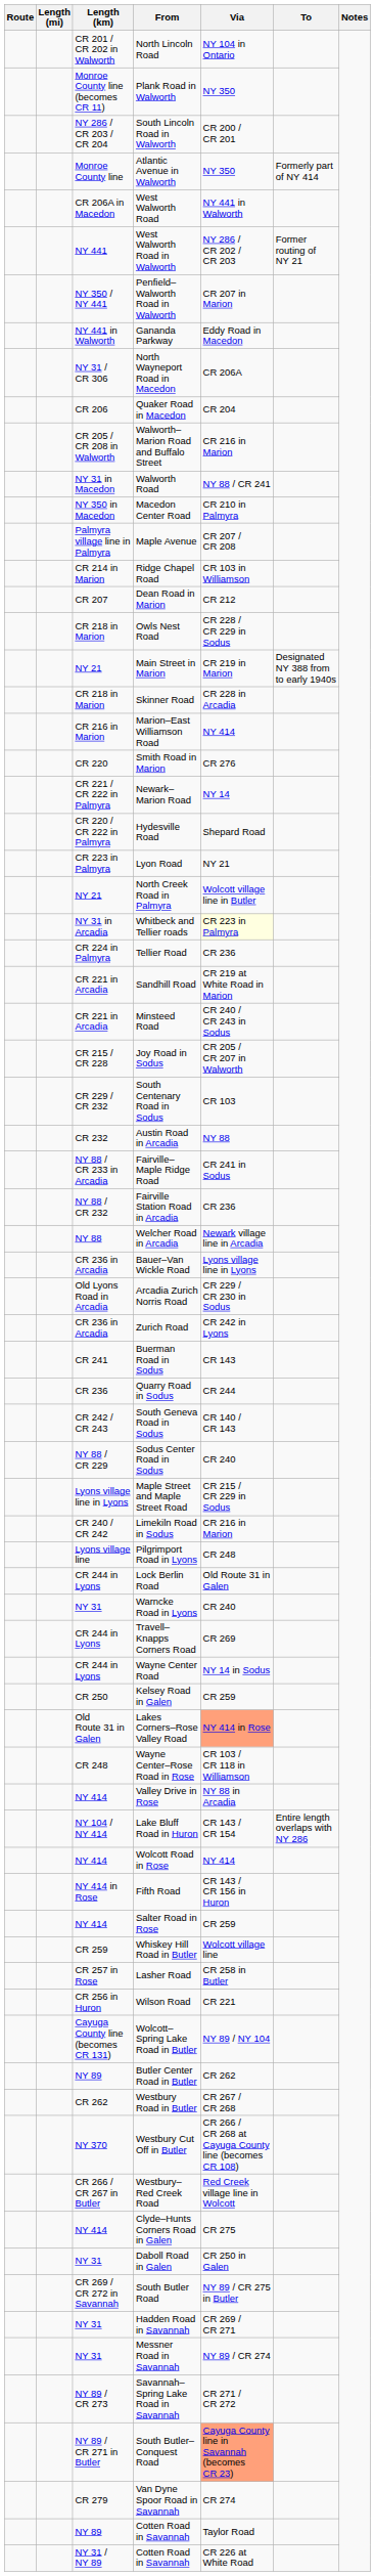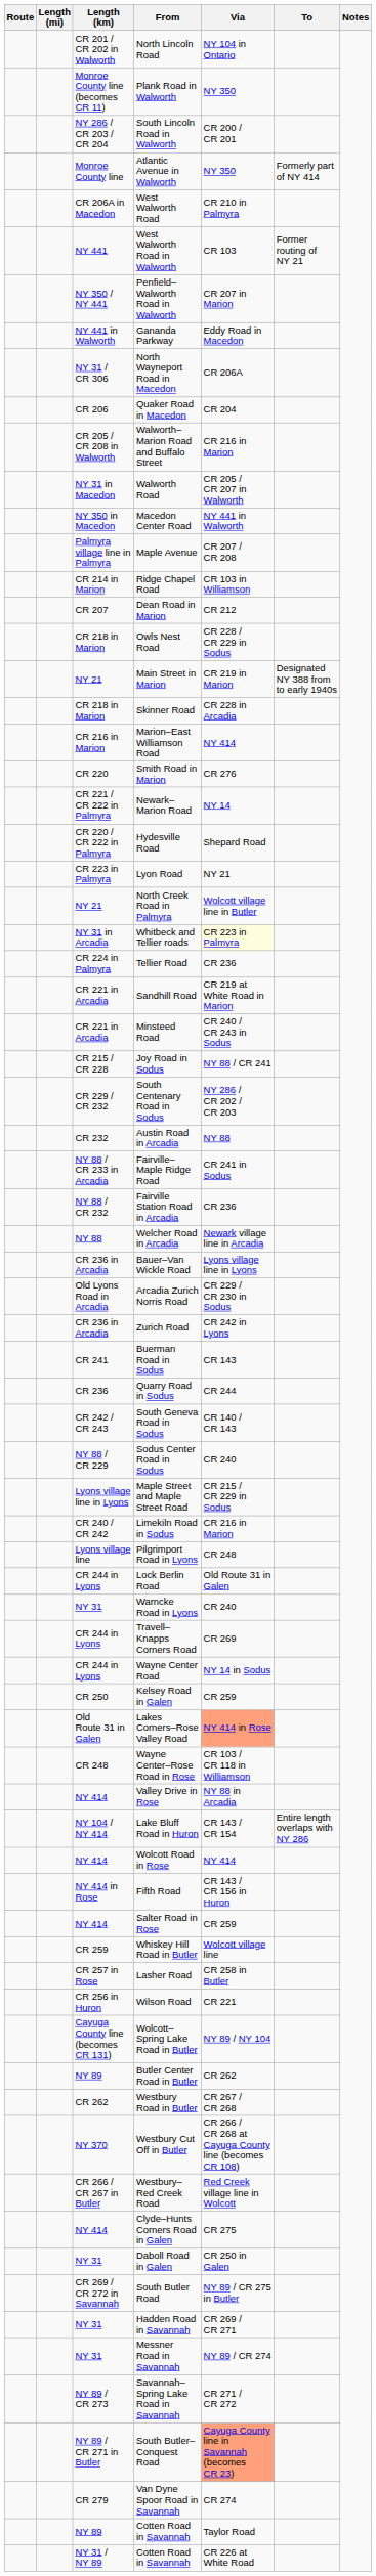West Walworth Road | Via: NY 441 in Walworth -> CR 210 in Palmyra
West Walworth Road in Walworth | Via: NY 286 / CR 202 / CR 203 -> CR 103
Walworth Road | Via: NY 88 / CR 241 -> CR 205 / CR 207 in Walworth
Macedon Center Road | Via: CR 210 in Palmyra -> NY 441 in Walworth
Joy Road in Sodus | Via: CR 205 / CR 207 in Walworth -> NY 88 / CR 241
South Centenary Road in Sodus | Via: CR 103 -> NY 286 / CR 202 / CR 203
